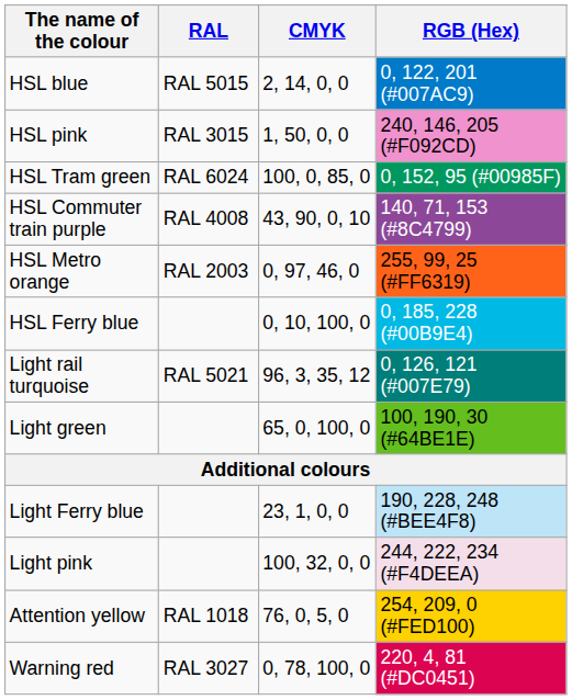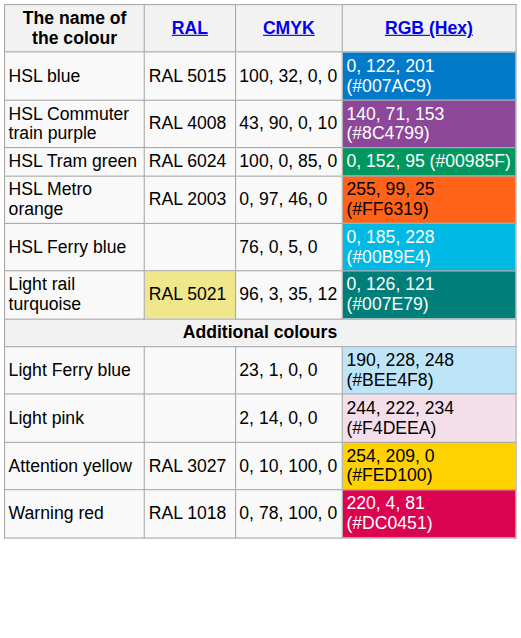HSL blue | CMYK: 2, 14, 0, 0 -> 100, 32, 0, 0
- row: HSL pink | RAL 3015 | 1, 50, 0, 0 | 240, 146, 205 (#F092CD)
rows swapped: HSL Tram green <-> HSL Commuter train purple
HSL Ferry blue | CMYK: 0, 10, 100, 0 -> 76, 0, 5, 0
Light rail turquoise | RAL: no background -> khaki background
- row: Light green | 65, 0, 100, 0 | 100, 190, 30 (#64BE1E)
Light pink | CMYK: 100, 32, 0, 0 -> 2, 14, 0, 0
Attention yellow | RAL: RAL 1018 -> RAL 3027
Attention yellow | CMYK: 76, 0, 5, 0 -> 0, 10, 100, 0
Warning red | RAL: RAL 3027 -> RAL 1018
